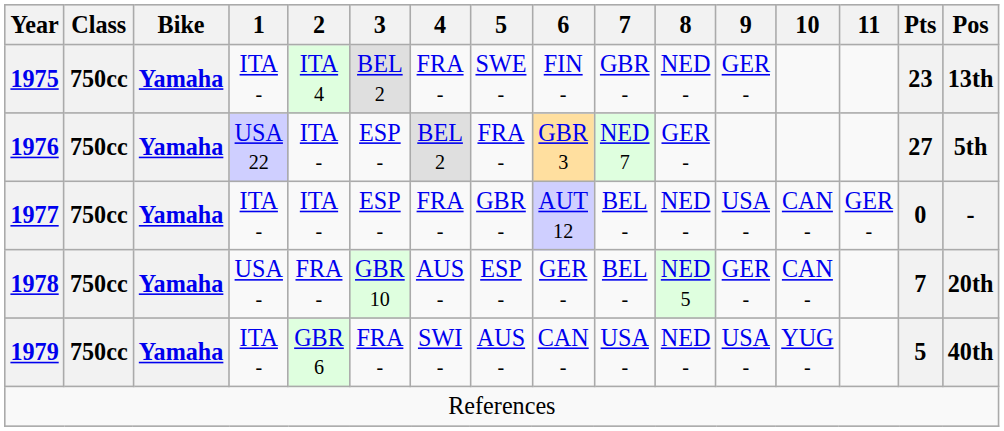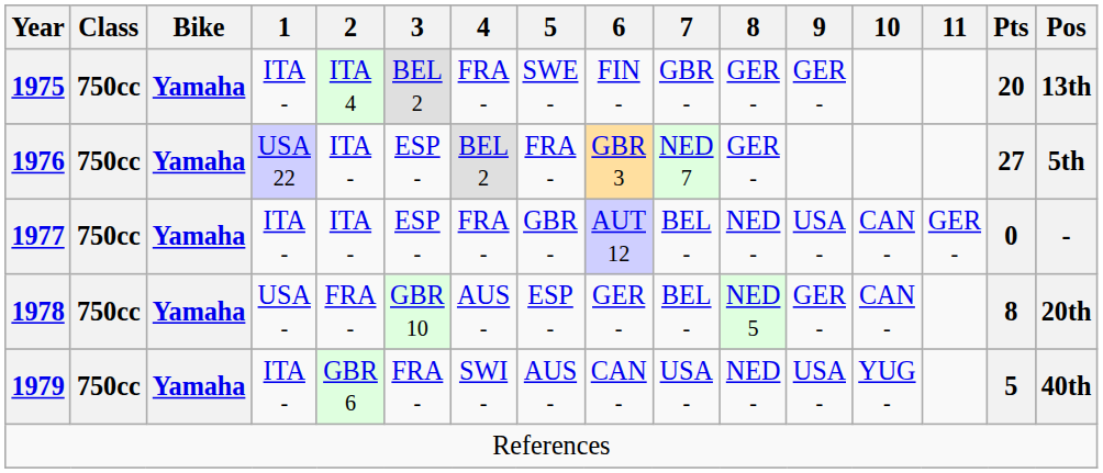1975 | 8: NED - -> GER -
1975 | Pts: 23 -> 20
1978 | Pts: 7 -> 8
